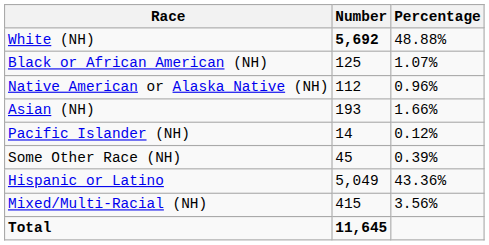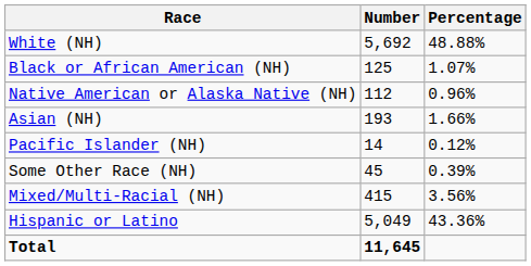White (NH) | Number: bold -> normal
rows swapped: Mixed/Multi-Racial (NH) <-> Hispanic or Latino
